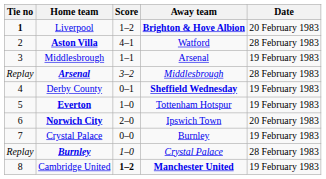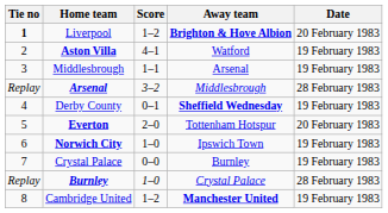Aston Villa | Date: 28 February 1983 -> 19 February 1983
Everton | Score: 1–0 -> 2–0
Everton | Date: 19 February 1983 -> 20 February 1983
Norwich City | Score: 2–0 -> 1–0
Norwich City | Date: 20 February 1983 -> 19 February 1983
Cambridge United | Score: bold -> normal
